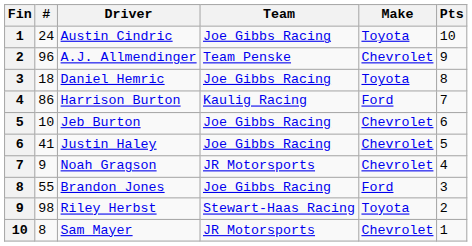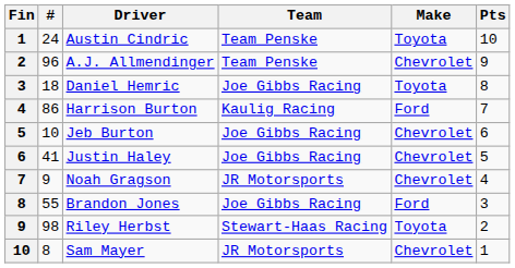Austin Cindric | Team: Joe Gibbs Racing -> Team Penske
